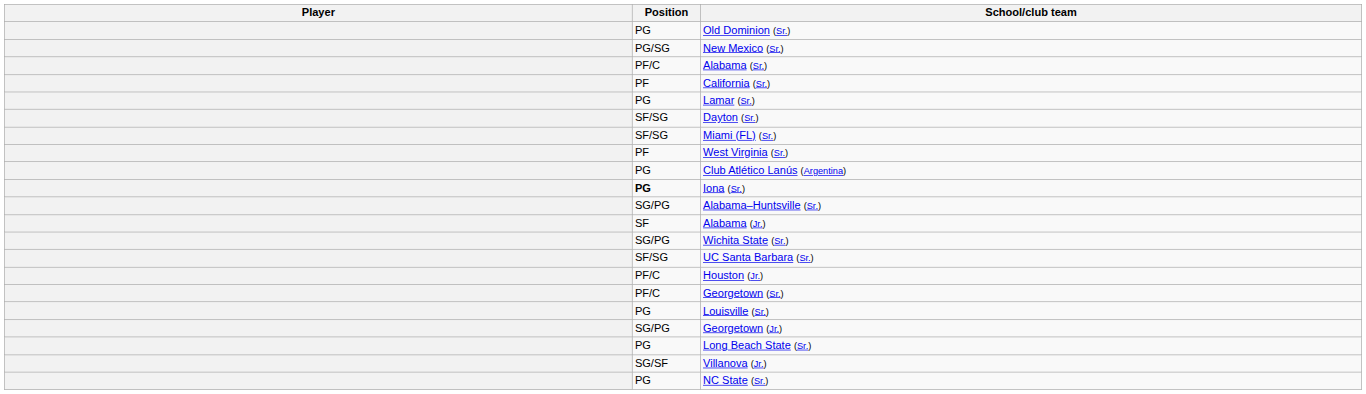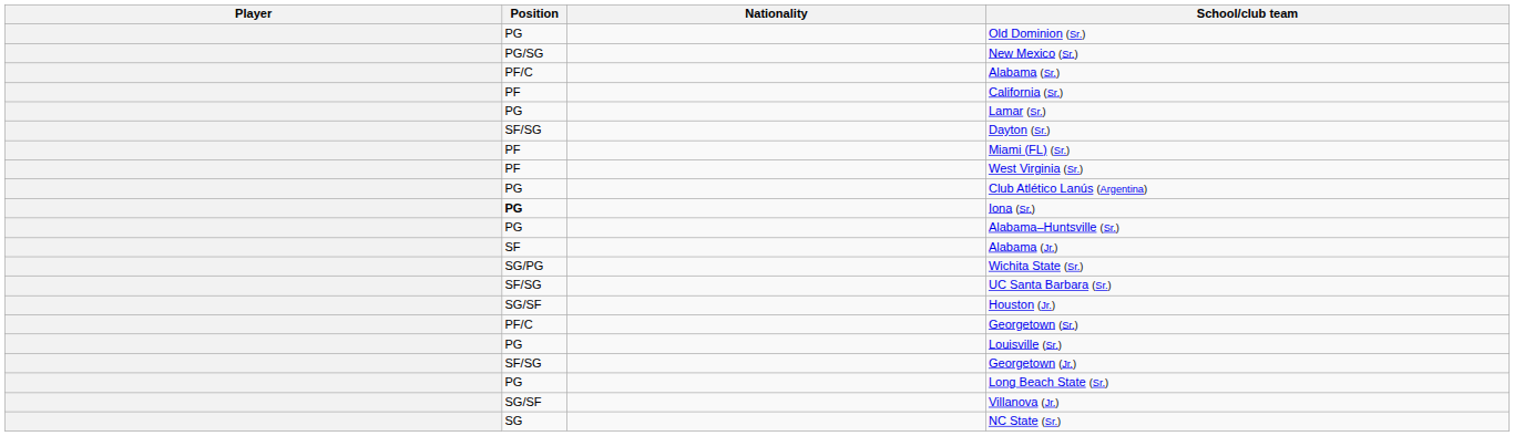+ column: Nationality
Miami (FL) (Sr.) | Position: SF/SG -> PF
Alabama–Huntsville (Sr.) | Position: SG/PG -> PG
Houston (Jr.) | Position: PF/C -> SG/SF
Georgetown (Jr.) | Position: SG/PG -> SF/SG
NC State (Sr.) | Position: PG -> SG
